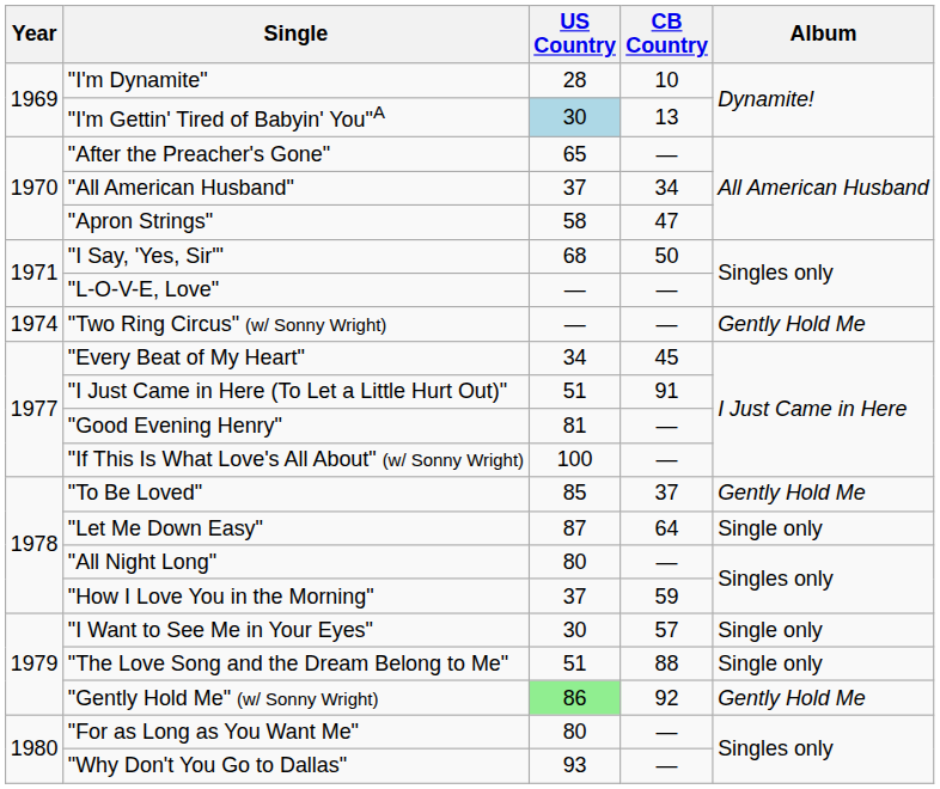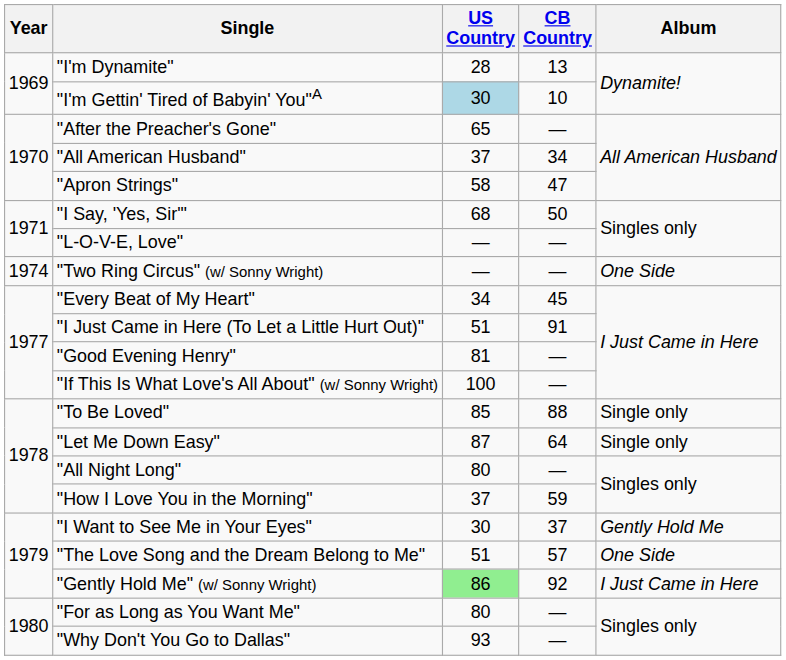"I'm Dynamite" | CB Country: 10 -> 13
"I'm Gettin' Tired of Babyin' You"A | CB Country: 13 -> 10
"Two Ring Circus" (w/ Sonny Wright) | Album: Gently Hold Me -> One Side
"To Be Loved" | CB Country: 37 -> 88
"To Be Loved" | Album: Gently Hold Me -> Single only
"I Want to See Me in Your Eyes" | CB Country: 57 -> 37
"I Want to See Me in Your Eyes" | Album: Single only -> Gently Hold Me
"The Love Song and the Dream Belong to Me" | CB Country: 88 -> 57
"The Love Song and the Dream Belong to Me" | Album: Single only -> One Side
"Gently Hold Me" (w/ Sonny Wright) | Album: Gently Hold Me -> I Just Came in Here
